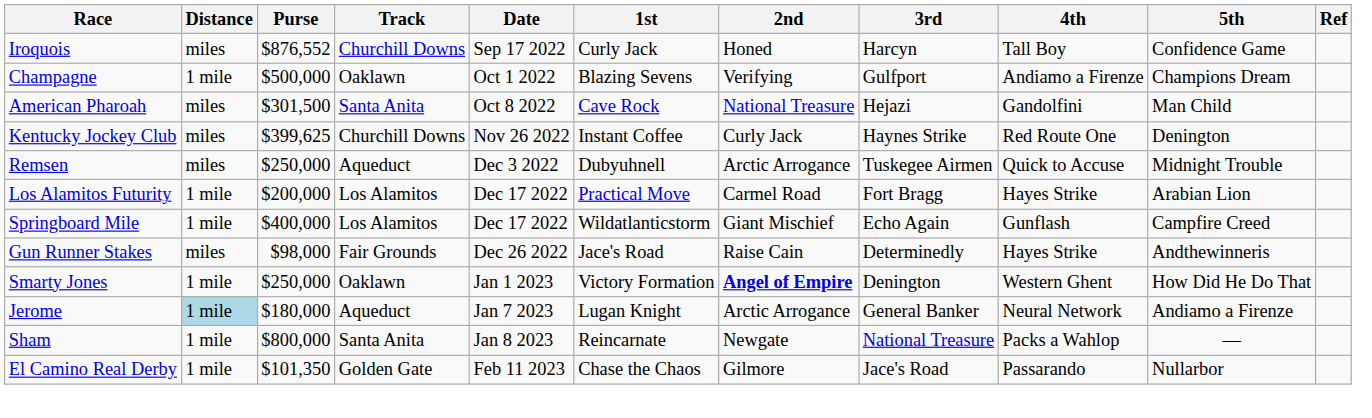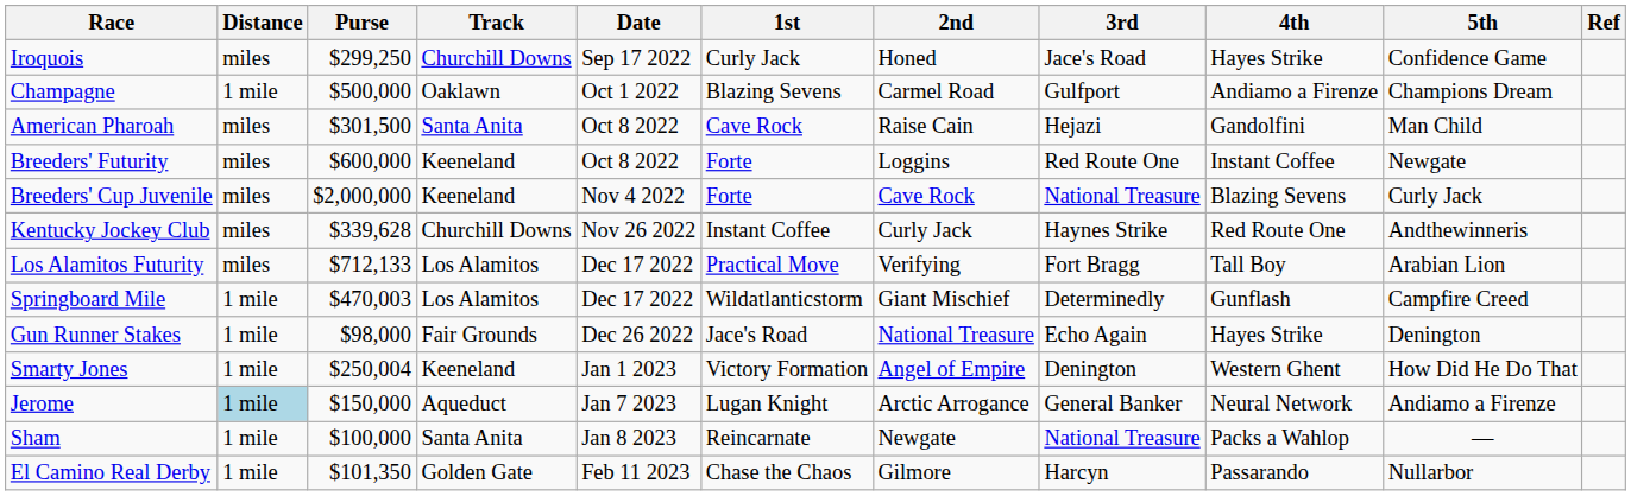Iroquois | Purse: $876,552 -> $299,250
Iroquois | 3rd: Harcyn -> Jace's Road
Iroquois | 4th: Tall Boy -> Hayes Strike
Champagne | 2nd: Verifying -> Carmel Road
American Pharoah | 2nd: National Treasure -> Raise Cain
+ row: Breeders' Futurity | miles | $600,000 | Keeneland | Oct 8 2022 | Forte | Loggins | Red Route One | Instant Coffee | Newgate
+ row: Breeders' Cup Juvenile | miles | $2,000,000 | Keeneland | Nov 4 2022 | Forte | Cave Rock | National Treasure | Blazing Sevens | Curly Jack
Kentucky Jockey Club | Purse: $399,625 -> $339,628
Kentucky Jockey Club | 5th: Denington -> Andthewinneris
- row: Remsen | miles | $250,000 | Aqueduct | Dec 3 2022 | Dubyuhnell | Arctic Arrogance | Tuskegee Airmen | Quick to Accuse | Midnight Trouble
Los Alamitos Futurity | Distance: 1 mile -> miles
Los Alamitos Futurity | Purse: $200,000 -> $712,133
Los Alamitos Futurity | 2nd: Carmel Road -> Verifying
Los Alamitos Futurity | 4th: Hayes Strike -> Tall Boy
Springboard Mile | Purse: $400,000 -> $470,003
Springboard Mile | 3rd: Echo Again -> Determinedly
Gun Runner Stakes | Distance: miles -> 1 mile
Gun Runner Stakes | 2nd: Raise Cain -> National Treasure
Gun Runner Stakes | 3rd: Determinedly -> Echo Again
Gun Runner Stakes | 5th: Andthewinneris -> Denington
Smarty Jones | Purse: $250,000 -> $250,004
Smarty Jones | Track: Oaklawn -> Keeneland
Smarty Jones | 2nd: bold -> normal
Jerome | Purse: $180,000 -> $150,000
Sham | Purse: $800,000 -> $100,000
El Camino Real Derby | 3rd: Jace's Road -> Harcyn
